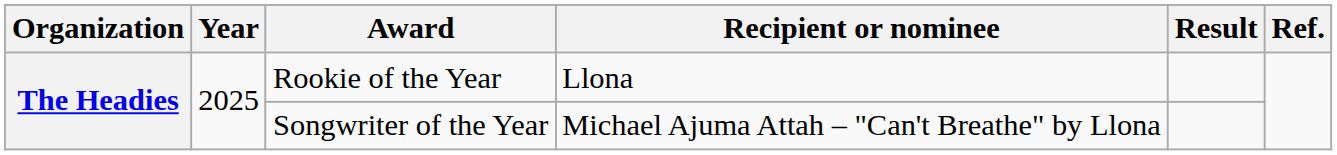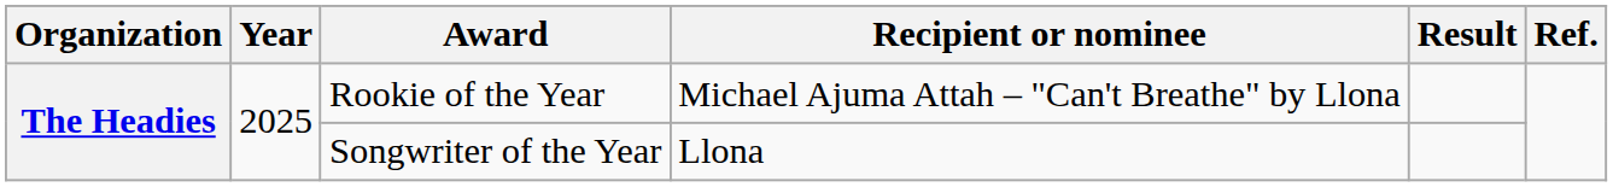Rookie of the Year | Recipient or nominee: Llona -> Michael Ajuma Attah – "Can't Breathe" by Llona
Songwriter of the Year | Recipient or nominee: Michael Ajuma Attah – "Can't Breathe" by Llona -> Llona
